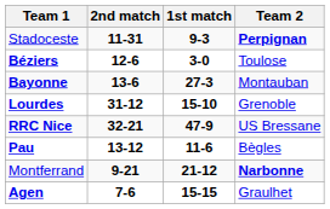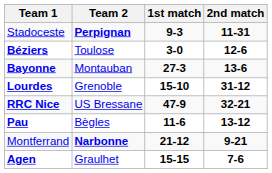columns swapped: Team 2 <-> 2nd match
